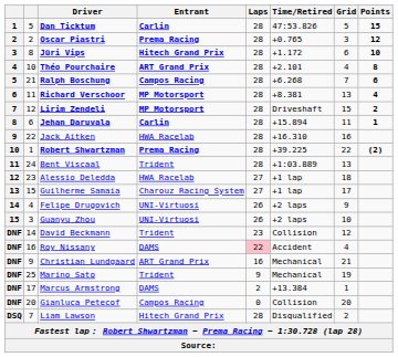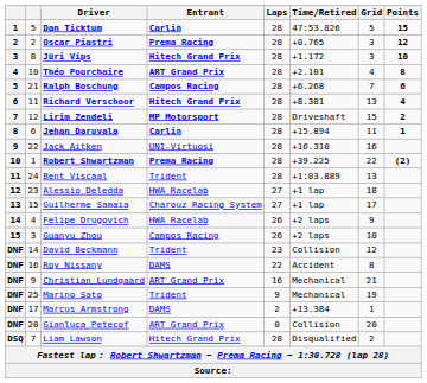Jüri Vips | Grid: 6 -> 3
Richard Verschoor | Entrant: MP Motorsport -> Hitech Grand Prix
Jack Aitken | Entrant: HWA Racelab -> UNI-Virtuosi
Felipe Drugovich | Entrant: UNI-Virtuosi -> HWA Racelab
Guanyu Zhou | Entrant: UNI-Virtuosi -> Campos Racing
Roy Nissany | Laps: pink background -> no background
Roy Nissany | Grid: 4 -> 8
Gianluca Petecof | Entrant: Campos Racing -> ART Grand Prix
